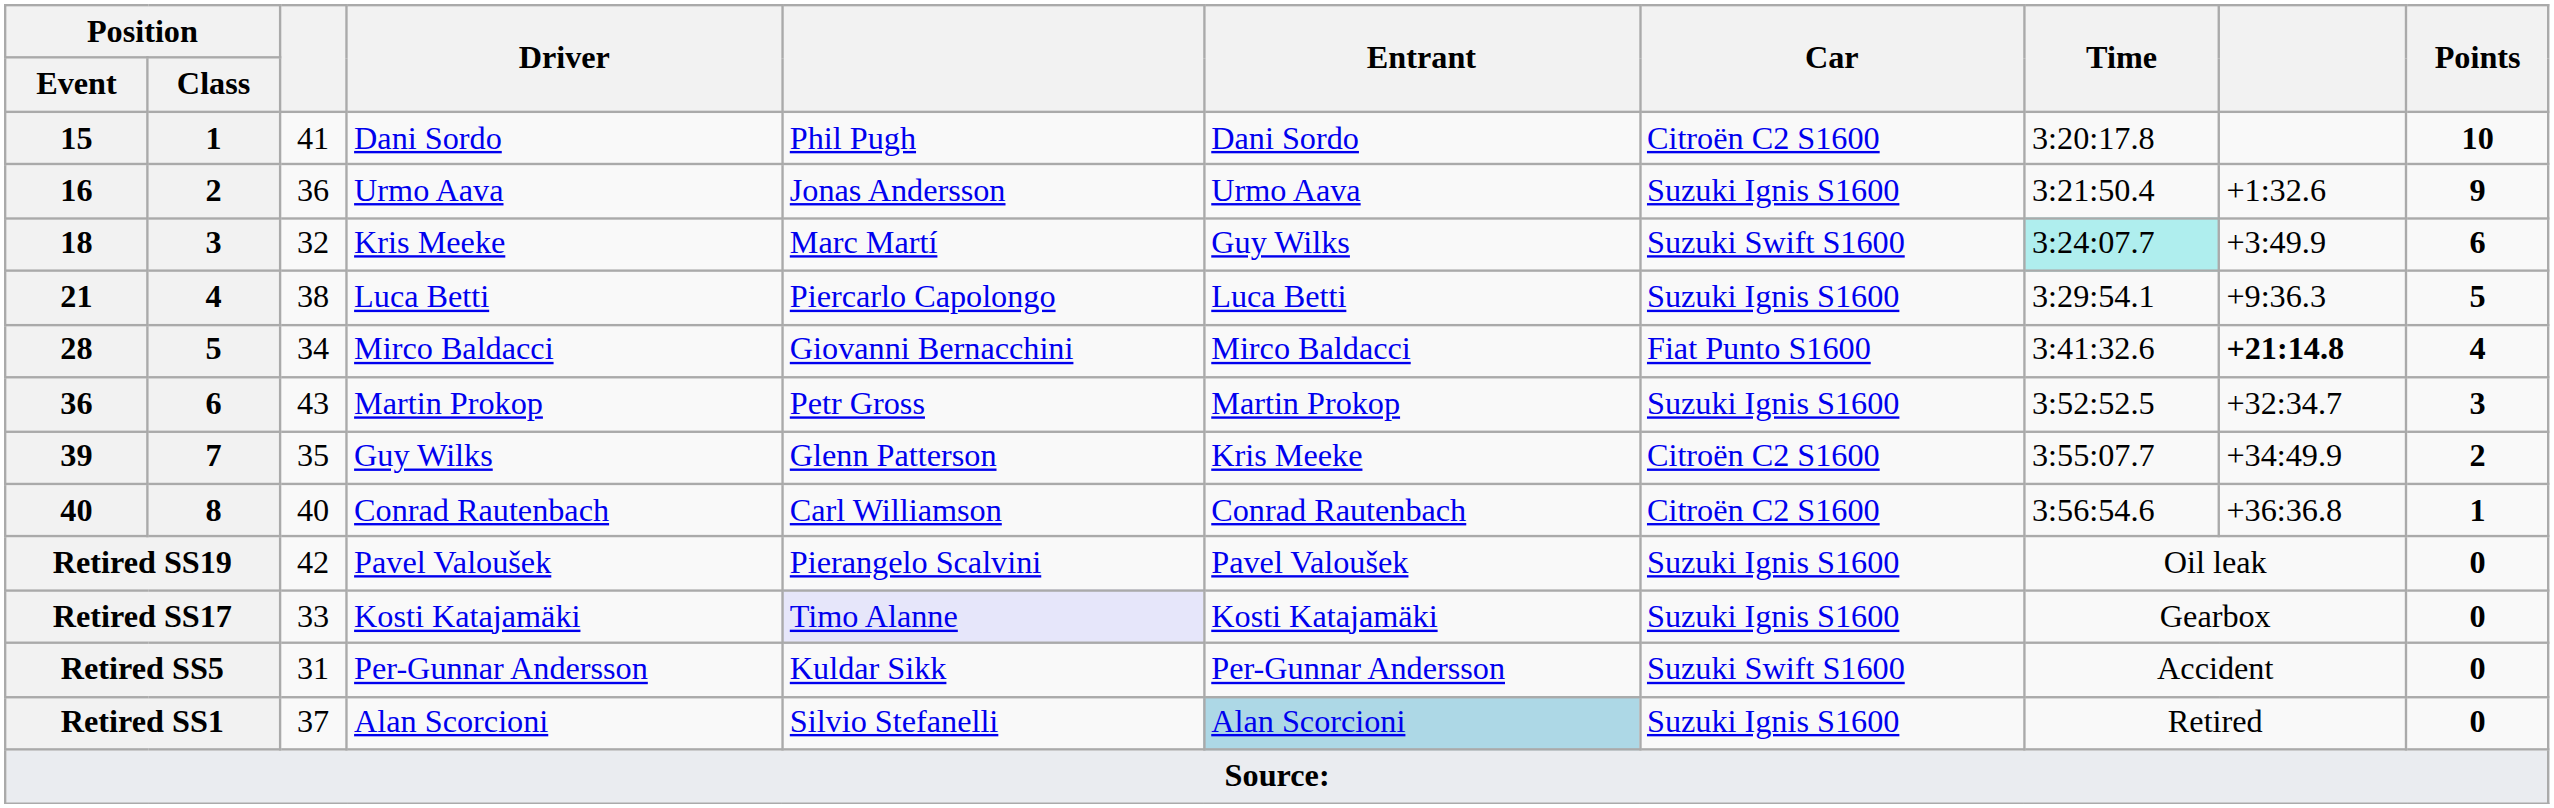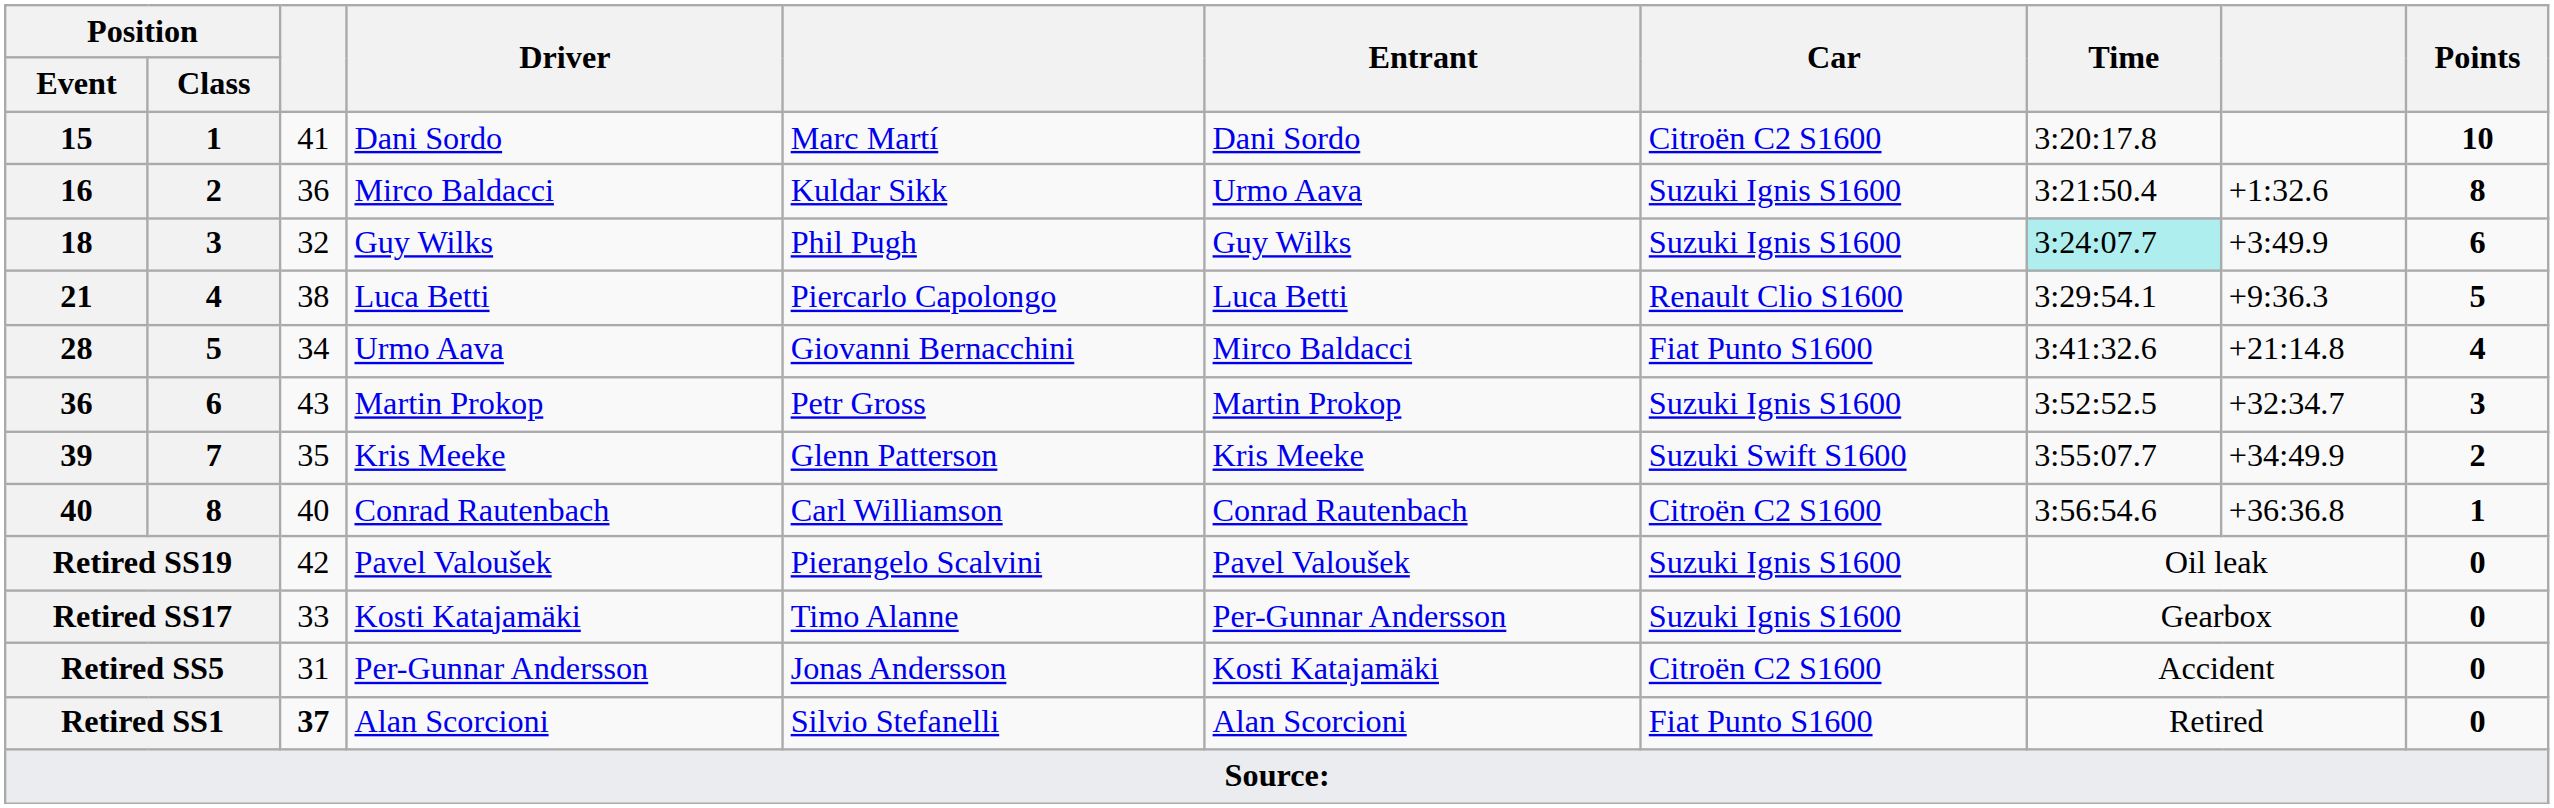15 | column 5: Phil Pugh -> Marc Martí
16 | Driver: Urmo Aava -> Mirco Baldacci
16 | column 5: Jonas Andersson -> Kuldar Sikk
16 | Points: 9 -> 8
18 | Driver: Kris Meeke -> Guy Wilks
18 | column 5: Marc Martí -> Phil Pugh
18 | Car: Suzuki Swift S1600 -> Suzuki Ignis S1600
21 | Car: Suzuki Ignis S1600 -> Renault Clio S1600
28 | Driver: Mirco Baldacci -> Urmo Aava
28 | column 9: bold -> normal
39 | Driver: Guy Wilks -> Kris Meeke
39 | Car: Citroën C2 S1600 -> Suzuki Swift S1600
Retired SS17 | column 5: lavender background -> no background
Retired SS17 | Entrant: Kosti Katajamäki -> Per-Gunnar Andersson
Retired SS5 | column 5: Kuldar Sikk -> Jonas Andersson
Retired SS5 | Entrant: Per-Gunnar Andersson -> Kosti Katajamäki
Retired SS5 | Car: Suzuki Swift S1600 -> Citroën C2 S1600
Retired SS1 | column 3: normal -> bold
Retired SS1 | Entrant: lightblue background -> no background
Retired SS1 | Car: Suzuki Ignis S1600 -> Fiat Punto S1600
